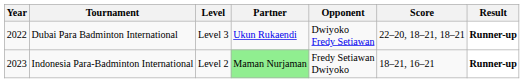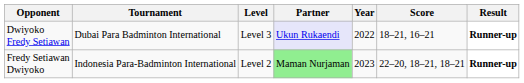columns swapped: Year <-> Opponent
Dubai Para Badminton International | Partner: no background -> lavender background
Dubai Para Badminton International | Score: 22–20, 18–21, 18–21 -> 18–21, 16–21
Indonesia Para-Badminton International | Score: 18–21, 16–21 -> 22–20, 18–21, 18–21
